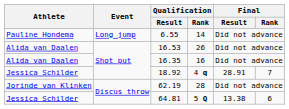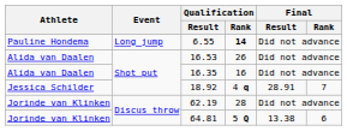6.55 | Qualification / Rank: normal -> bold
64.81 | Athlete: Jessica Schilder -> Jorinde van Klinken
